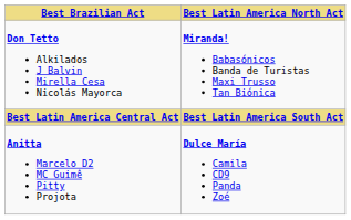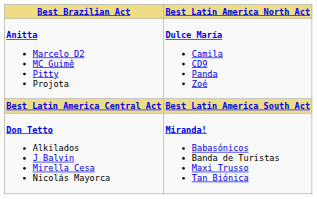rows swapped: Anitta Marcelo D2 MC Guimê Pitty Projota <-> Don Tetto Alkilados J Balvin Mirella Cesa Nicolás Mayorca
